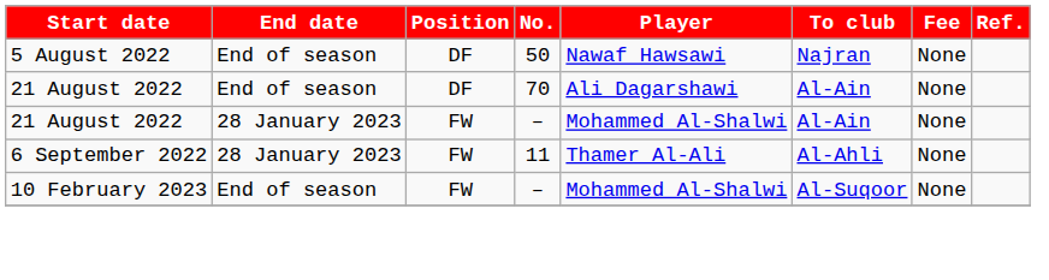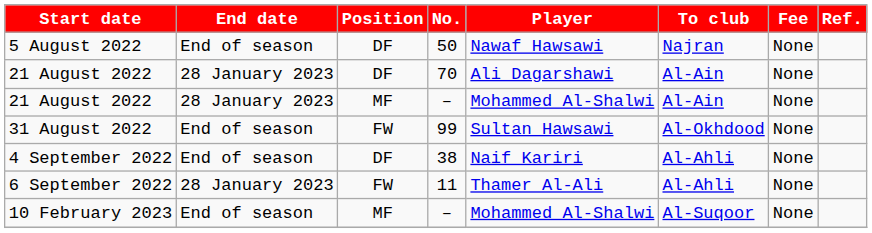21 August 2022 / 70 | End date: End of season -> 28 January 2023
21 August 2022 / – | Position: FW -> MF
+ row: 31 August 2022 | End of season | FW | 99 | Sultan Hawsawi | Al-Okhdood | None
+ row: 4 September 2022 | End of season | DF | 38 | Naif Kariri | Al-Ahli | None
10 February 2023 | Position: FW -> MF
